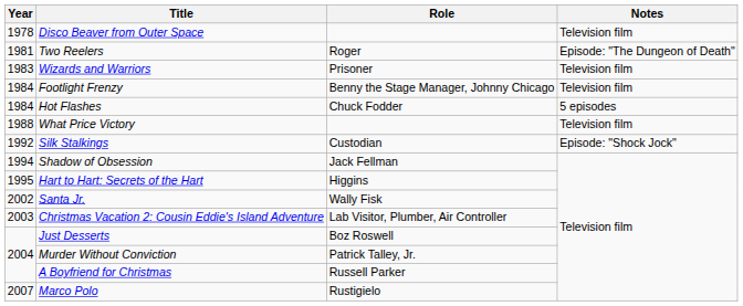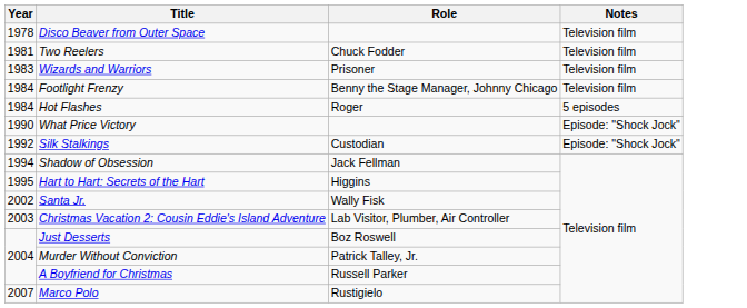Two Reelers | Role: Roger -> Chuck Fodder
Two Reelers | Notes: Episode: "The Dungeon of Death" -> Television film
Hot Flashes | Role: Chuck Fodder -> Roger
What Price Victory | Year: 1988 -> 1990
What Price Victory | Notes: Television film -> Episode: "Shock Jock"
